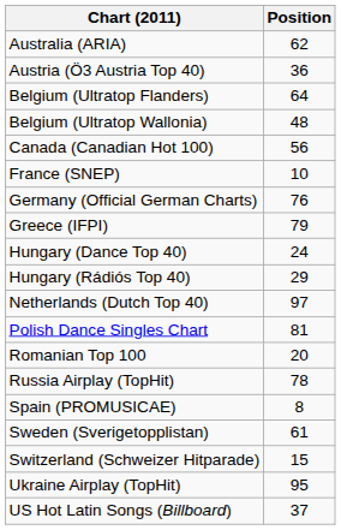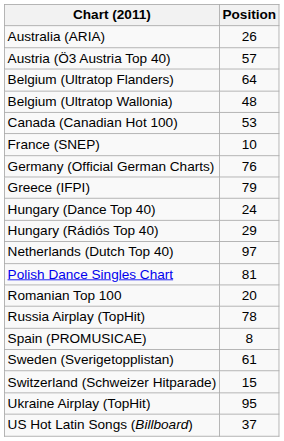Australia (ARIA) | Position: 62 -> 26
Austria (Ö3 Austria Top 40) | Position: 36 -> 57
Canada (Canadian Hot 100) | Position: 56 -> 53
